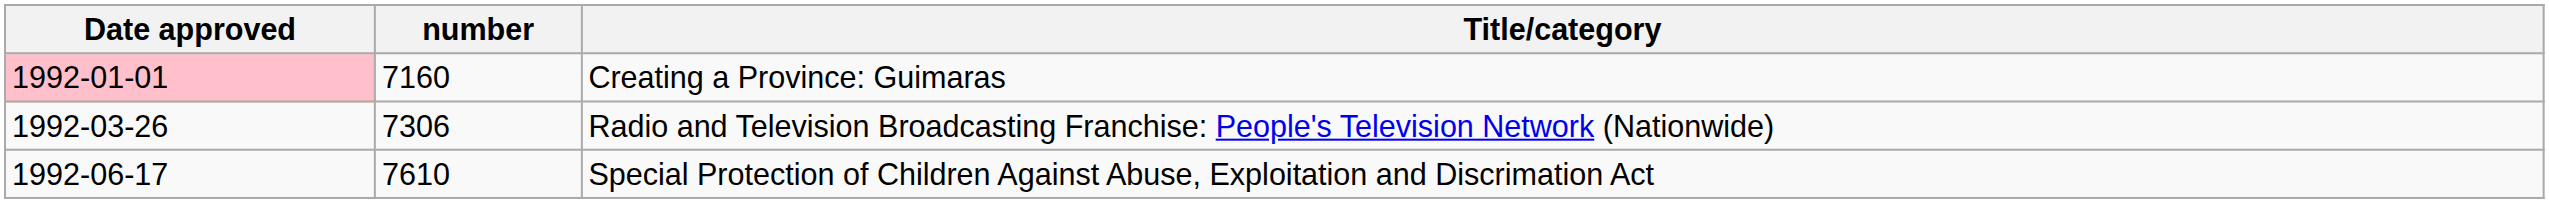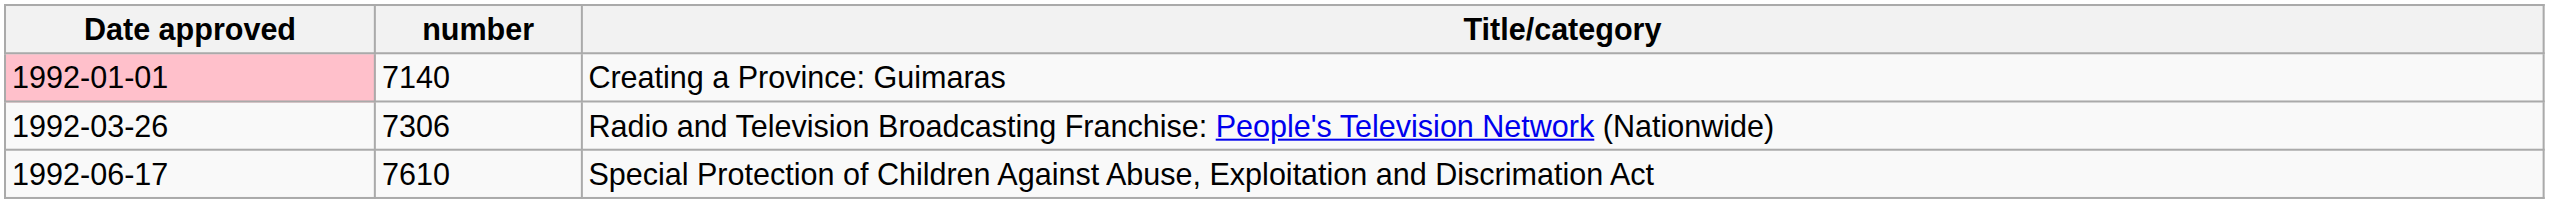Creating a Province: Guimaras | number: 7160 -> 7140
